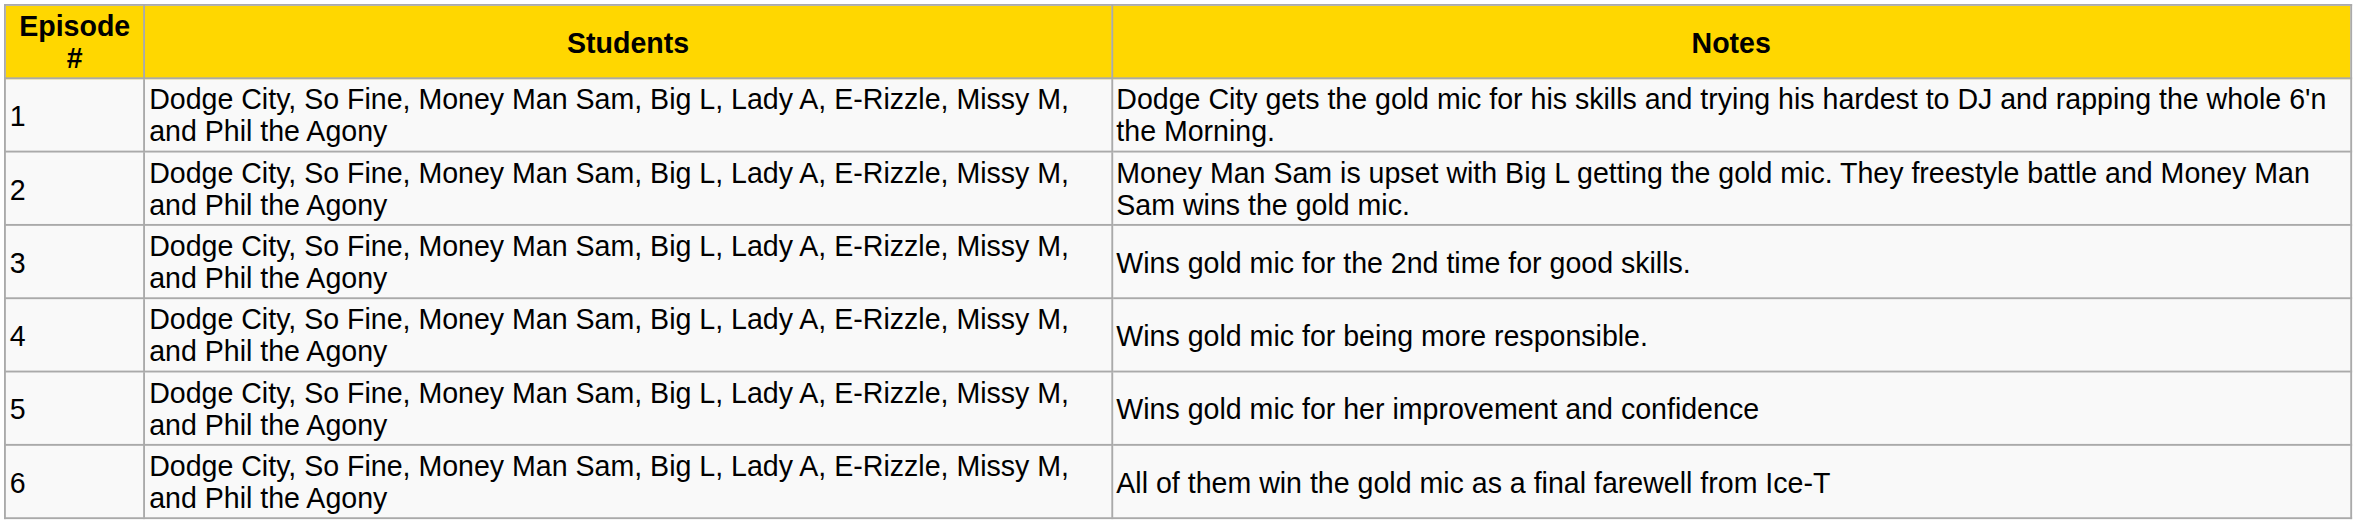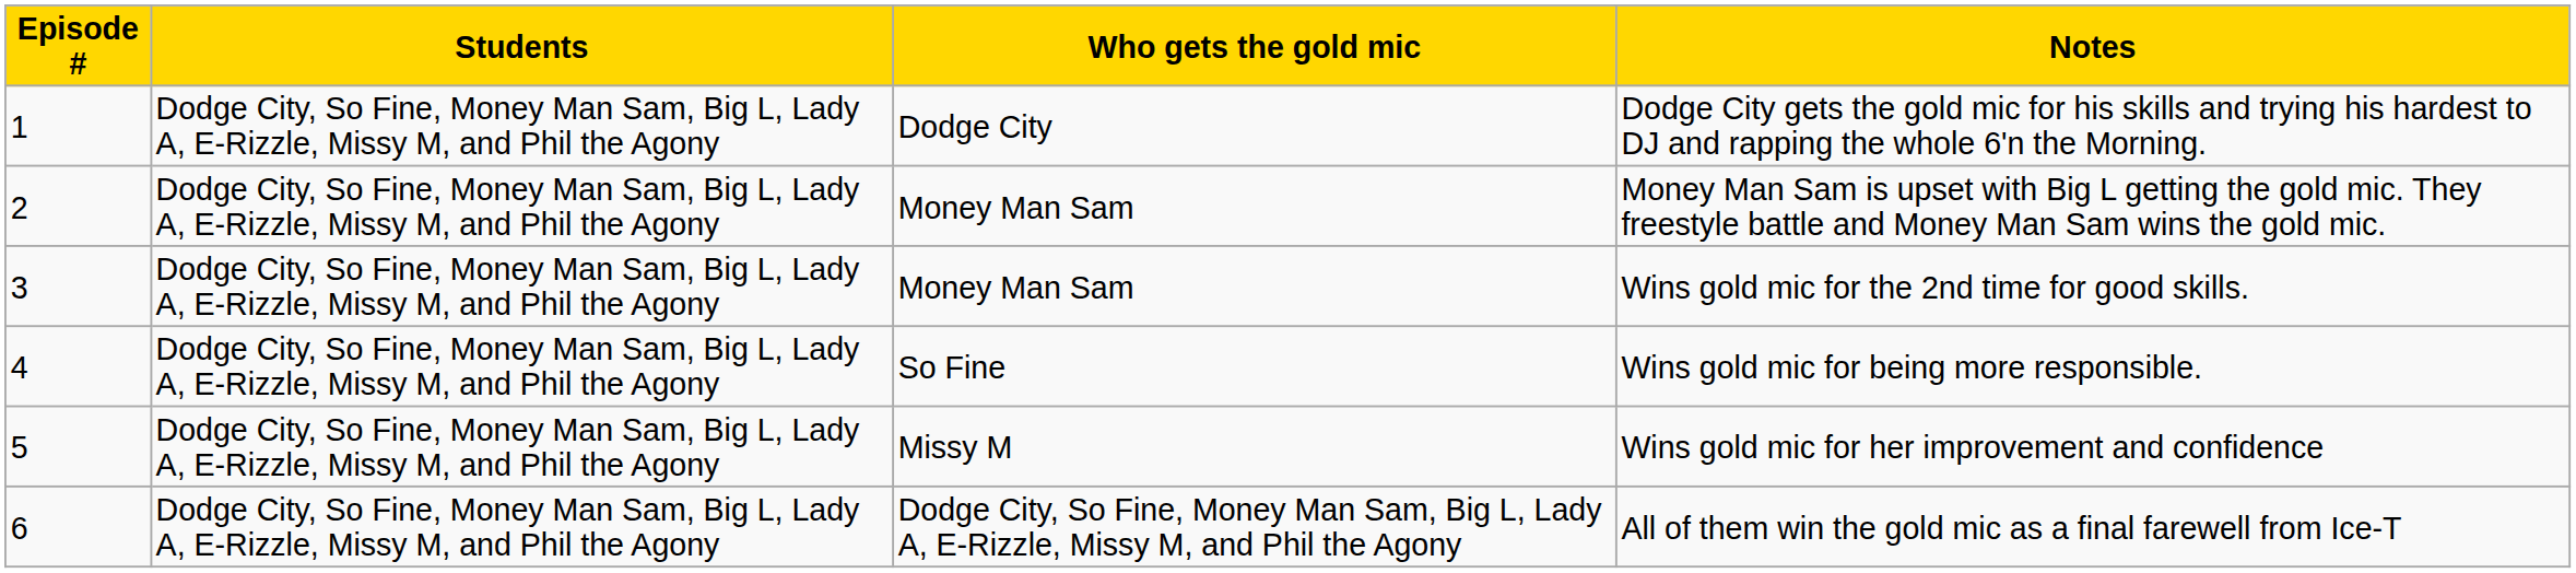+ column: Who gets the gold mic | Dodge City | Money Man Sam | Money Man Sam | So Fine | Missy M | Dodge City, So Fine, Money Man Sam, Big L, Lady A, E-Rizzle, Missy M, and Phil the Agony
